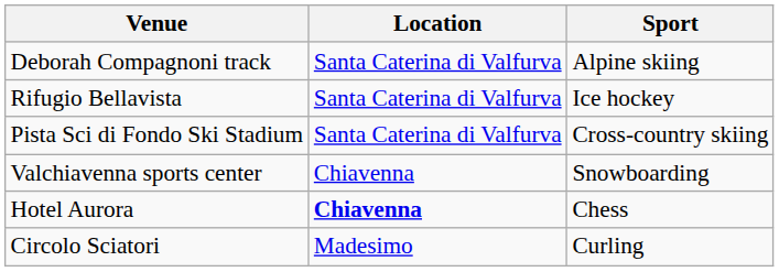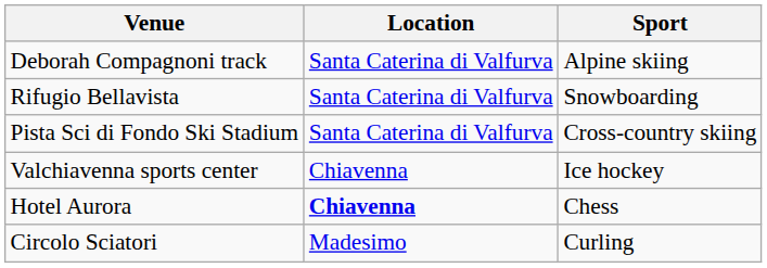Rifugio Bellavista | Sport: Ice hockey -> Snowboarding
Valchiavenna sports center | Sport: Snowboarding -> Ice hockey
